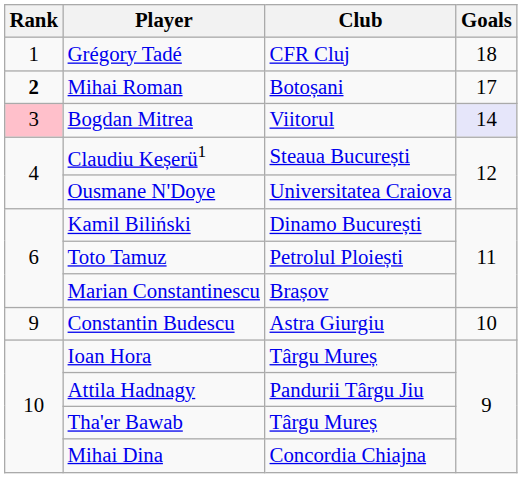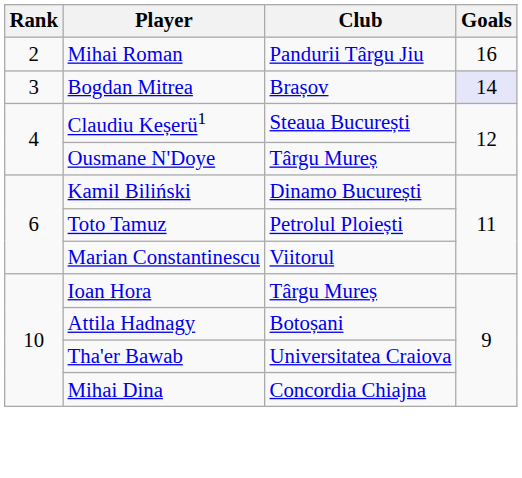- row: 1 | Grégory Tadé | CFR Cluj | 18
Mihai Roman | Rank: bold -> normal
Mihai Roman | Club: Botoșani -> Pandurii Târgu Jiu
Mihai Roman | Goals: 17 -> 16
Bogdan Mitrea | Rank: pink background -> no background
Bogdan Mitrea | Club: Viitorul -> Brașov
Ousmane N'Doye | Club: Universitatea Craiova -> Târgu Mureș
Marian Constantinescu | Club: Brașov -> Viitorul
- row: 9 | Constantin Budescu | Astra Giurgiu | 10
Attila Hadnagy | Club: Pandurii Târgu Jiu -> Botoșani
Tha'er Bawab | Club: Târgu Mureș -> Universitatea Craiova
